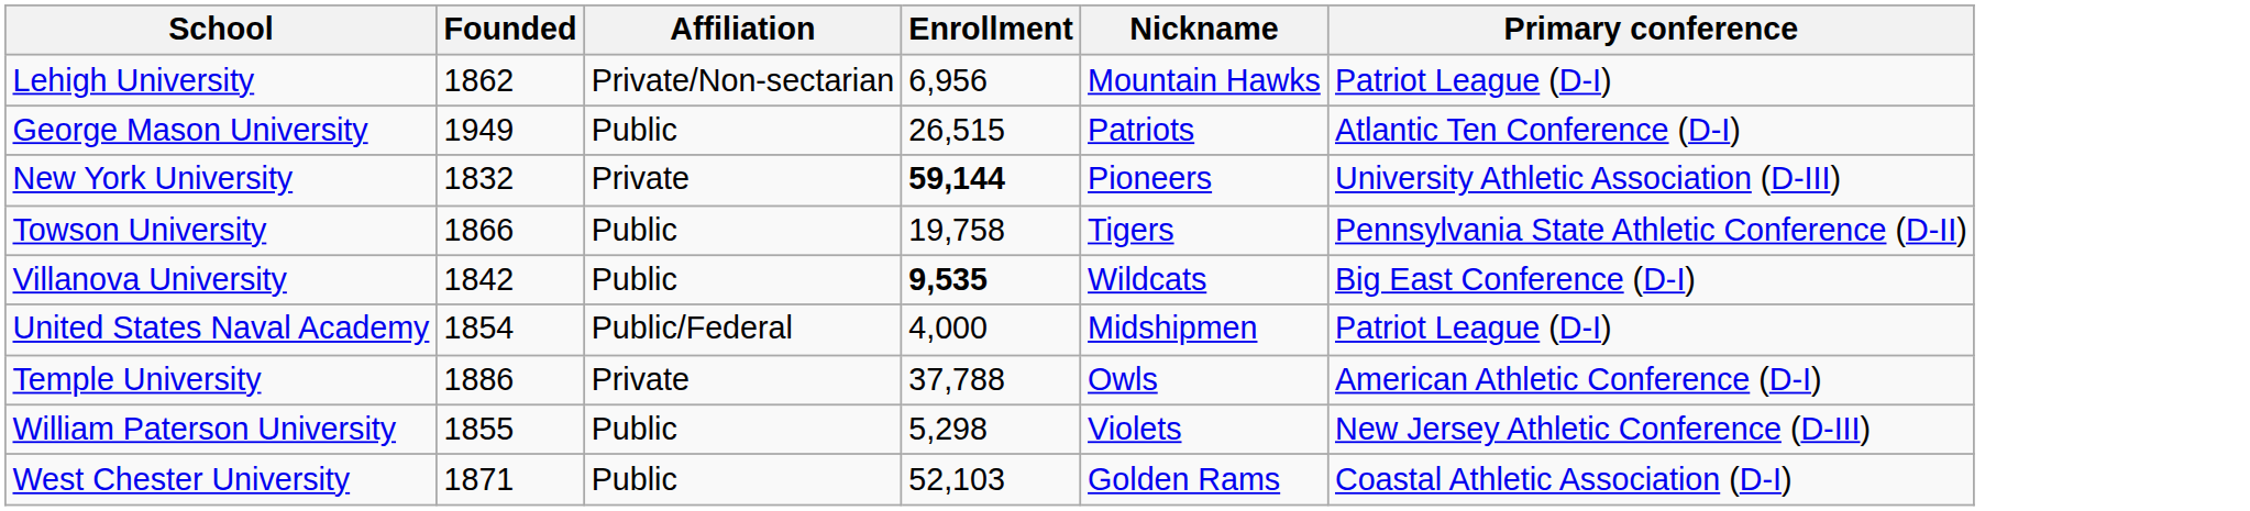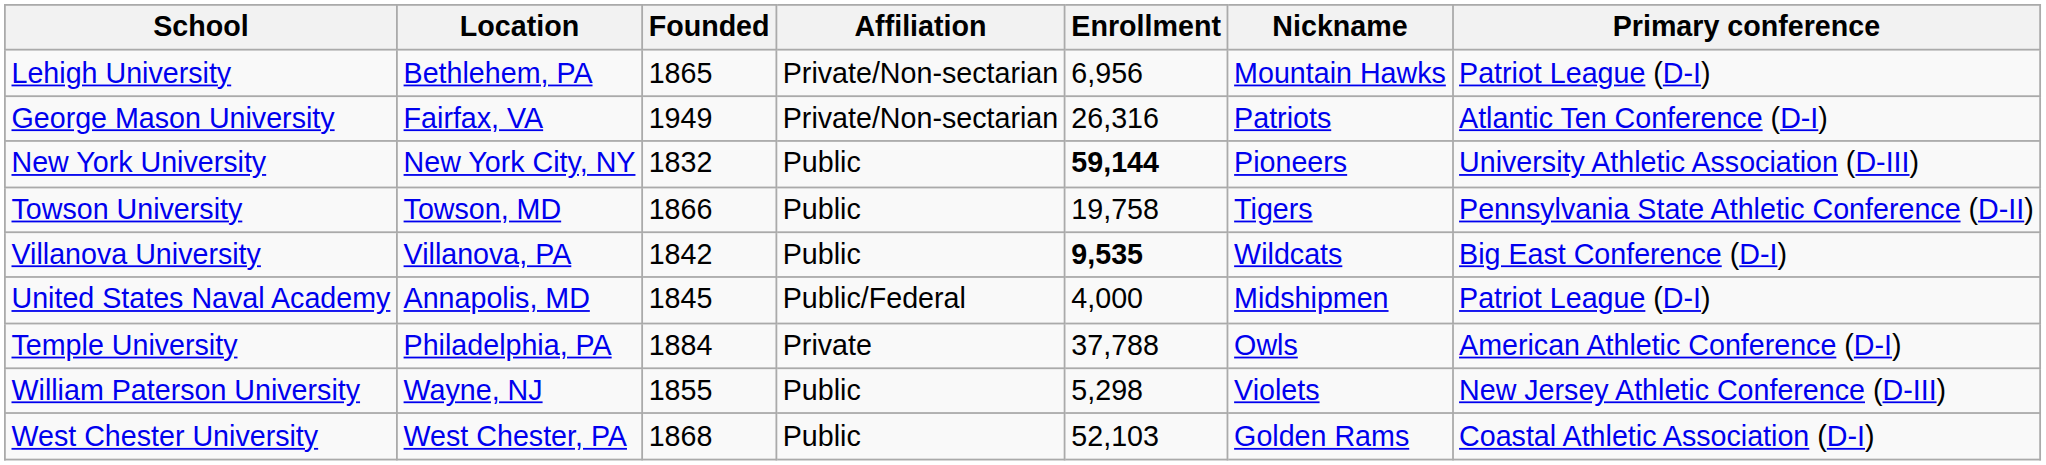+ column: Location | Bethlehem, PA | Fairfax, VA | New York City, NY | Towson, MD | Villanova, PA | Annapolis, MD | Philadelphia, PA | Wayne, NJ | West Chester, PA
Lehigh University | Founded: 1862 -> 1865
George Mason University | Affiliation: Public -> Private/Non-sectarian
George Mason University | Enrollment: 26,515 -> 26,316
New York University | Affiliation: Private -> Public
United States Naval Academy | Founded: 1854 -> 1845
Temple University | Founded: 1886 -> 1884
West Chester University | Founded: 1871 -> 1868
